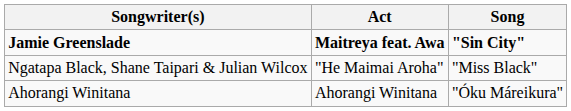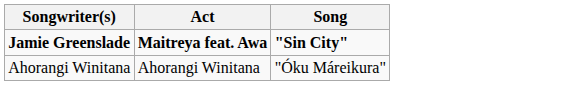- row: Ngatapa Black, Shane Taipari & Julian Wilcox | "He Maimai Aroha" | "Miss Black"
